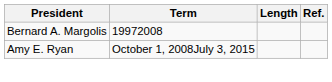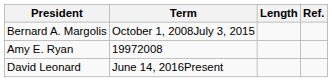Bernard A. Margolis | Term: 19972008 -> October 1, 2008July 3, 2015
Amy E. Ryan | Term: October 1, 2008July 3, 2015 -> 19972008
+ row: David Leonard | June 14, 2016Present
